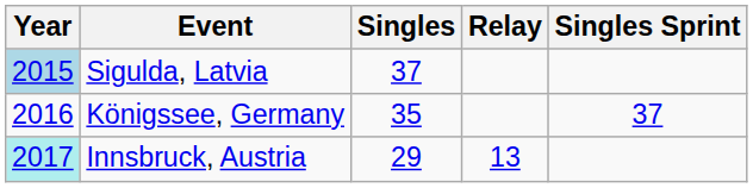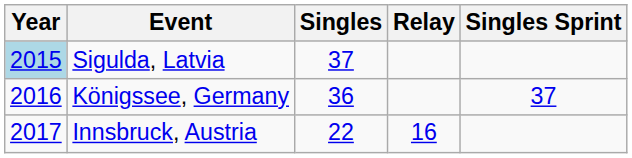Königssee, Germany | Singles: 35 -> 36
Innsbruck, Austria | Year: paleturquoise background -> no background
Innsbruck, Austria | Singles: 29 -> 22
Innsbruck, Austria | Relay: 13 -> 16
